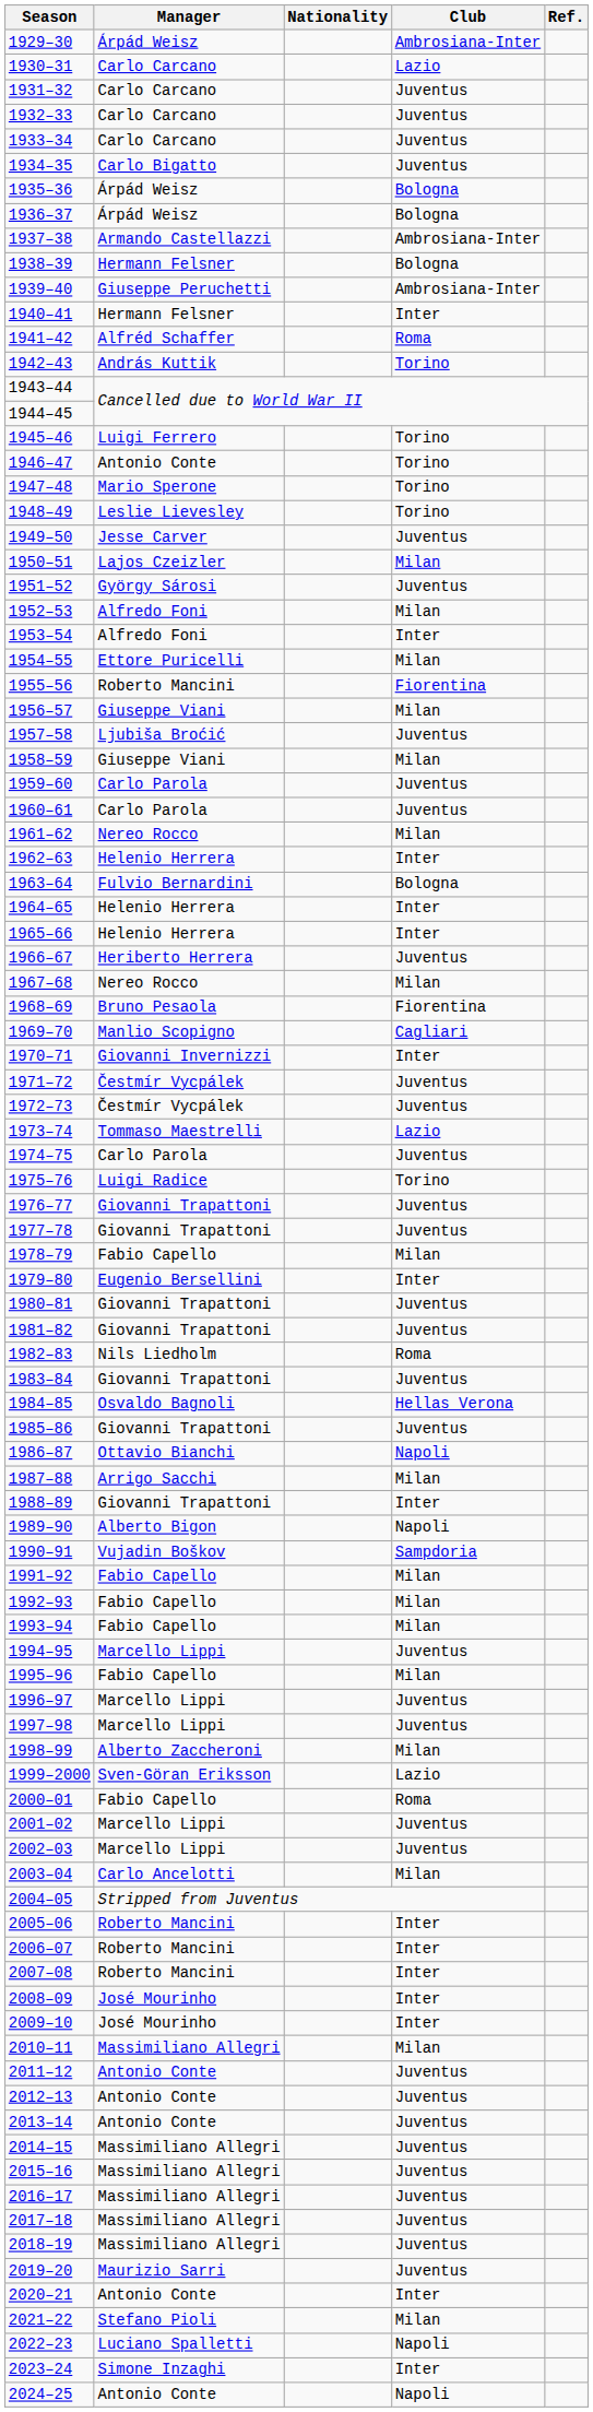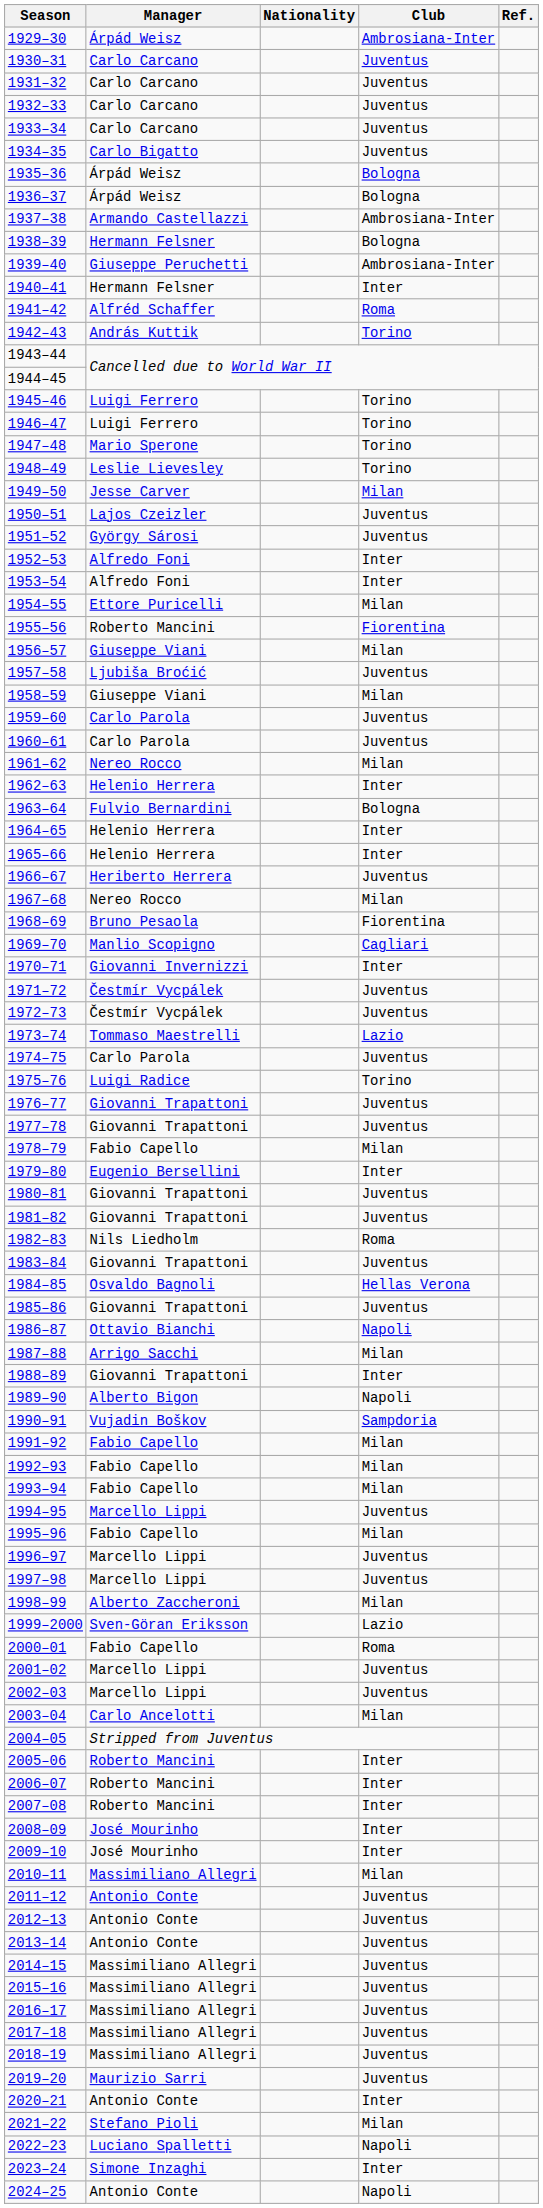1930–31 | Club: Lazio -> Juventus
1946–47 | Manager: Antonio Conte -> Luigi Ferrero
1949–50 | Club: Juventus -> Milan
1950–51 | Club: Milan -> Juventus
1952–53 | Club: Milan -> Inter
